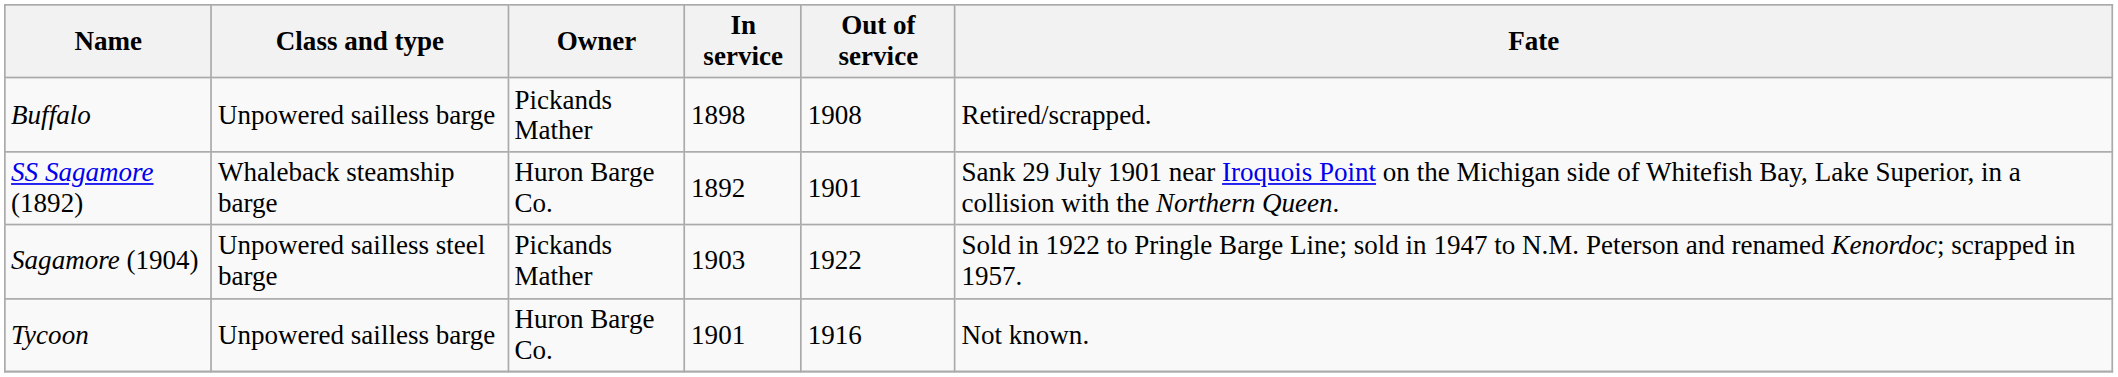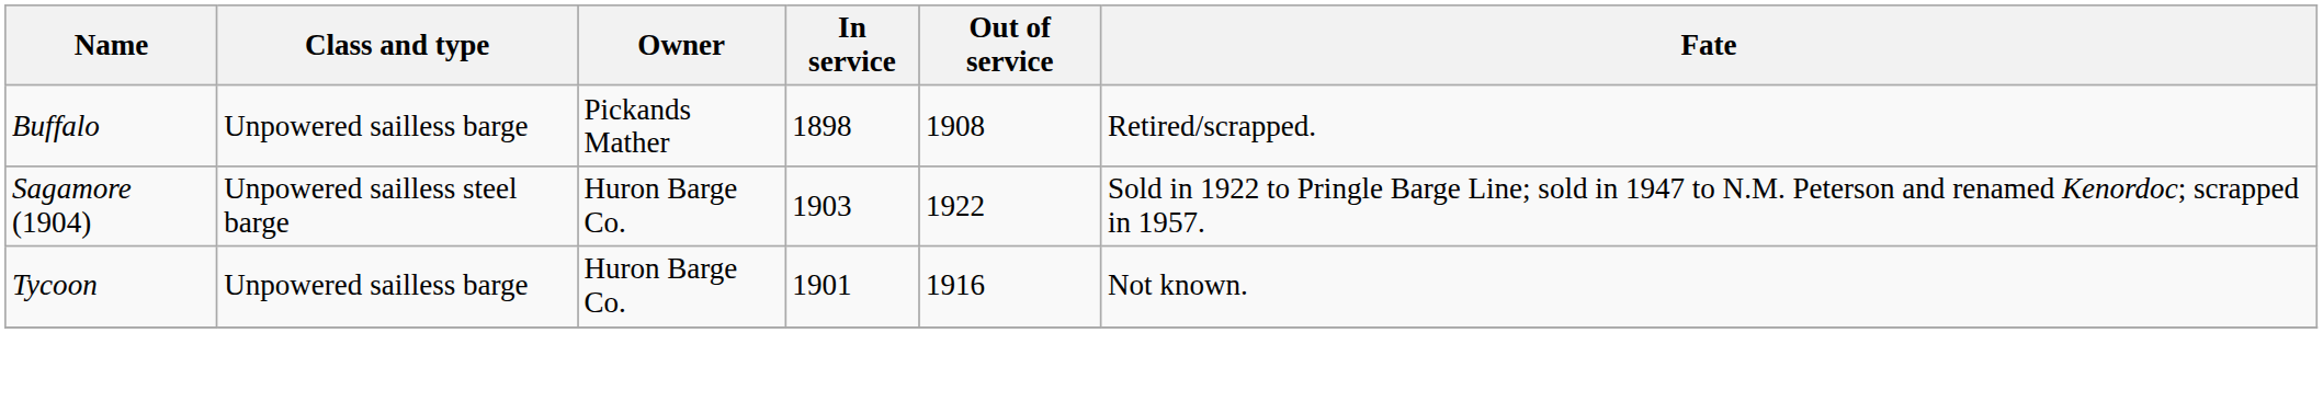- row: SS Sagamore (1892) | Whaleback steamship barge | Huron Barge Co. | 1892 | 1901 | Sank 29 July 1901 near Iroquois Point on the Michigan side of Whitefish Bay, Lake Superior, in a collision with the Northern Queen.
Sagamore (1904) | Owner: Pickands Mather -> Huron Barge Co.
